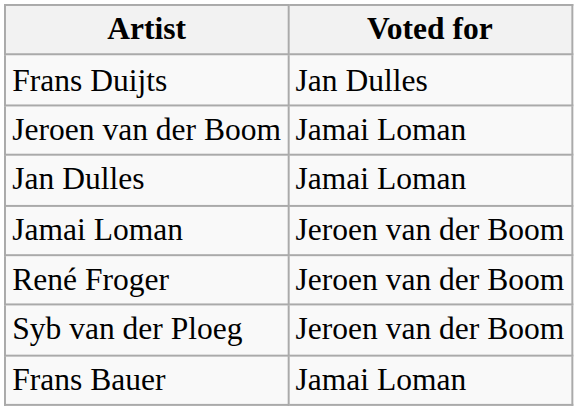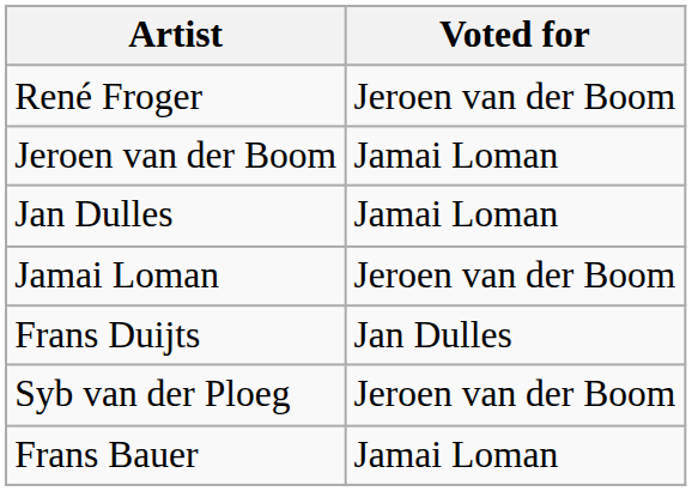rows swapped: Frans Duijts <-> René Froger
